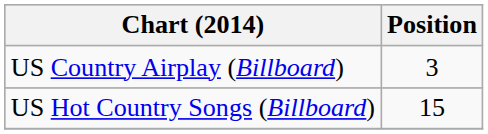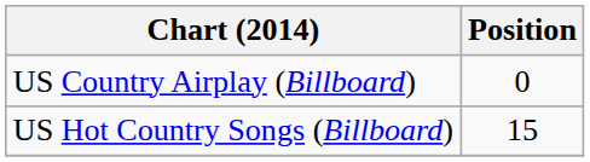US Country Airplay (Billboard) | Position: 3 -> 0
